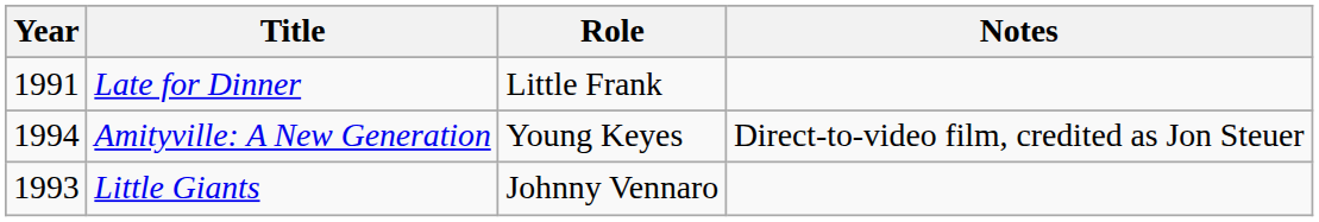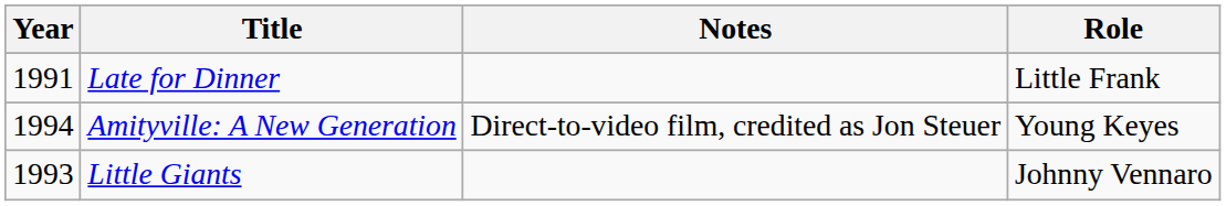columns swapped: Role <-> Notes
